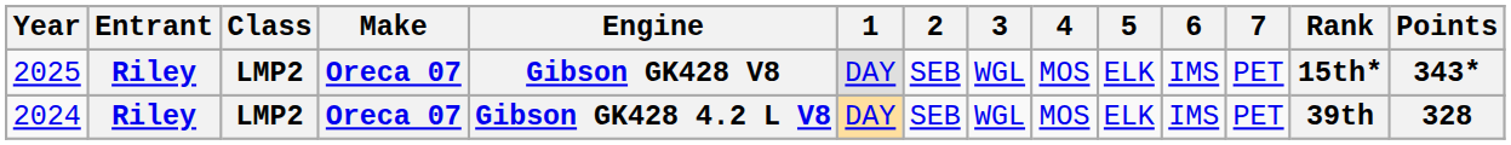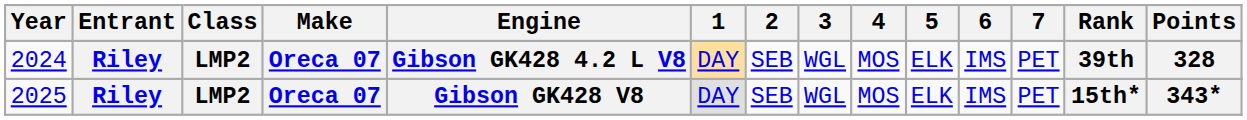rows swapped: 2024 <-> 2025
